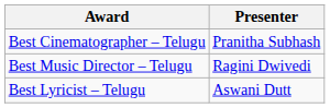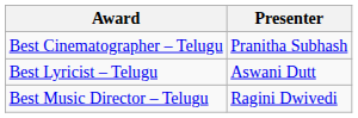rows swapped: Best Lyricist – Telugu <-> Best Music Director – Telugu
